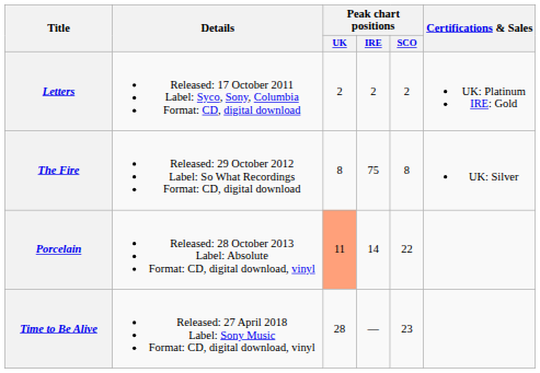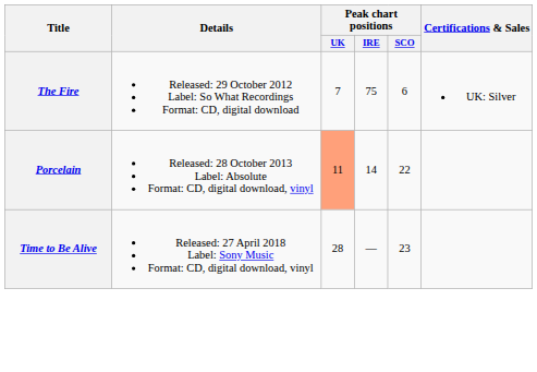- row: Letters | Released: 17 October 2011 Label: Syco, Sony, Columbia Format: CD, digital download | 2 | 2 | 2 | UK: Platinum IRE: Gold
The Fire | Peak chart positions / UK: 8 -> 7
The Fire | Peak chart positions / SCO: 8 -> 6
